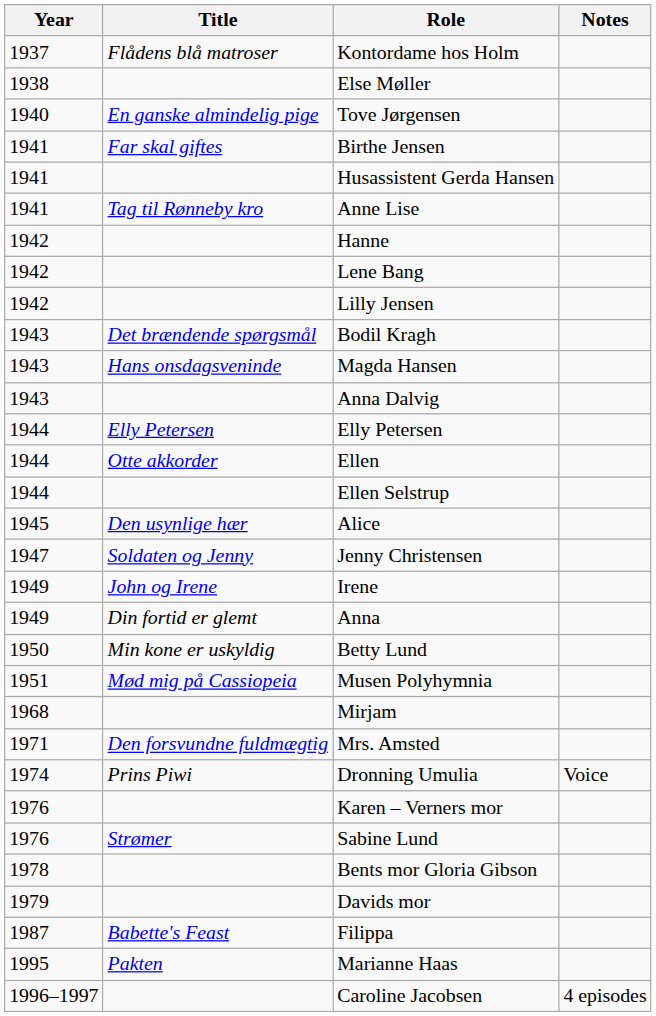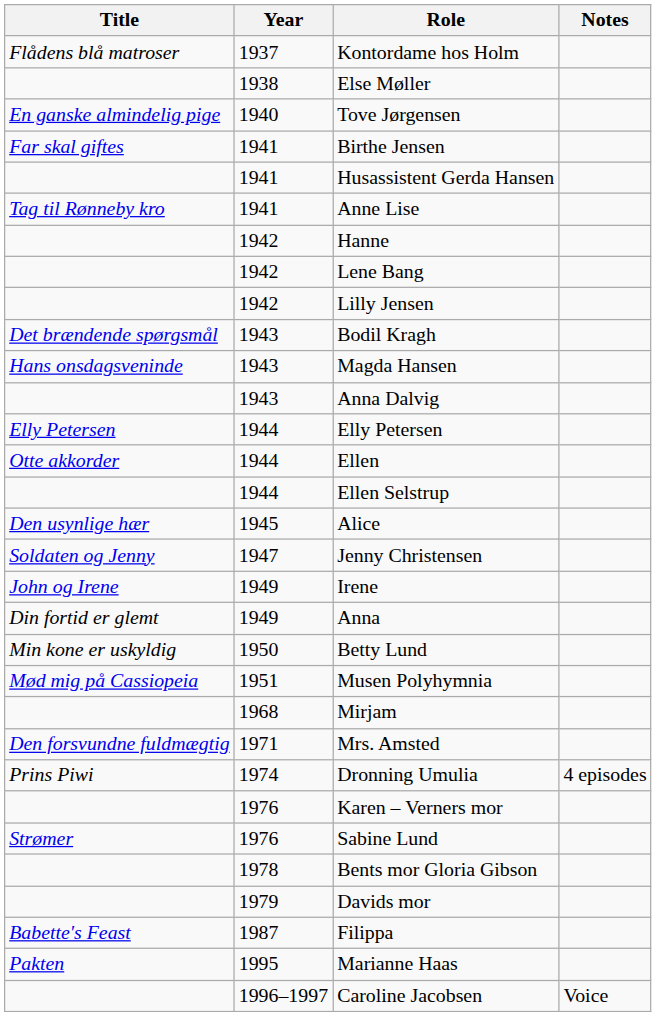columns swapped: Year <-> Title
Dronning Umulia | Notes: Voice -> 4 episodes
Caroline Jacobsen | Notes: 4 episodes -> Voice
